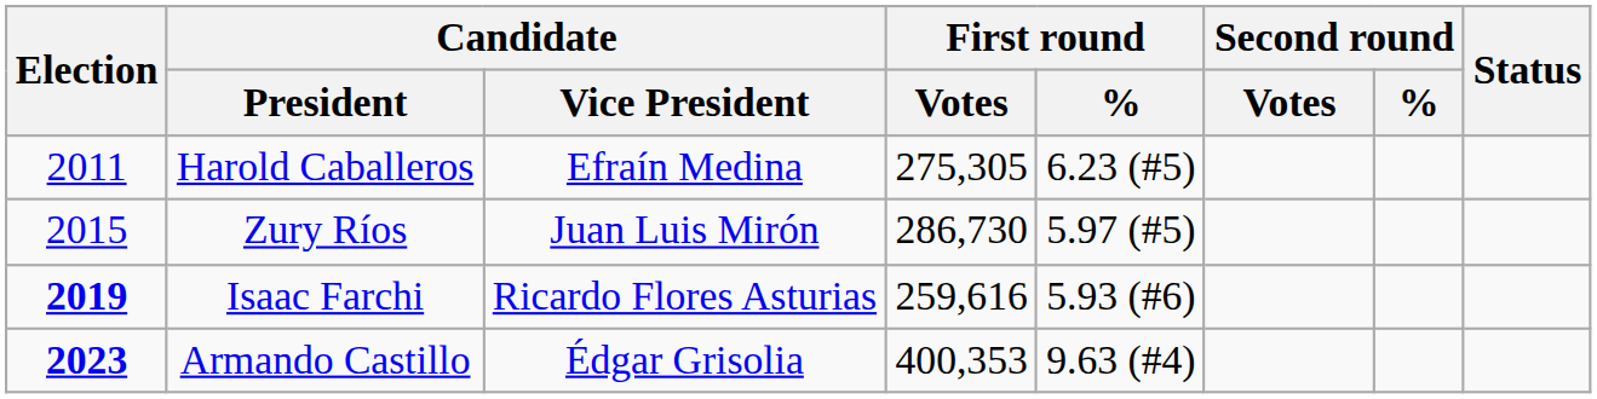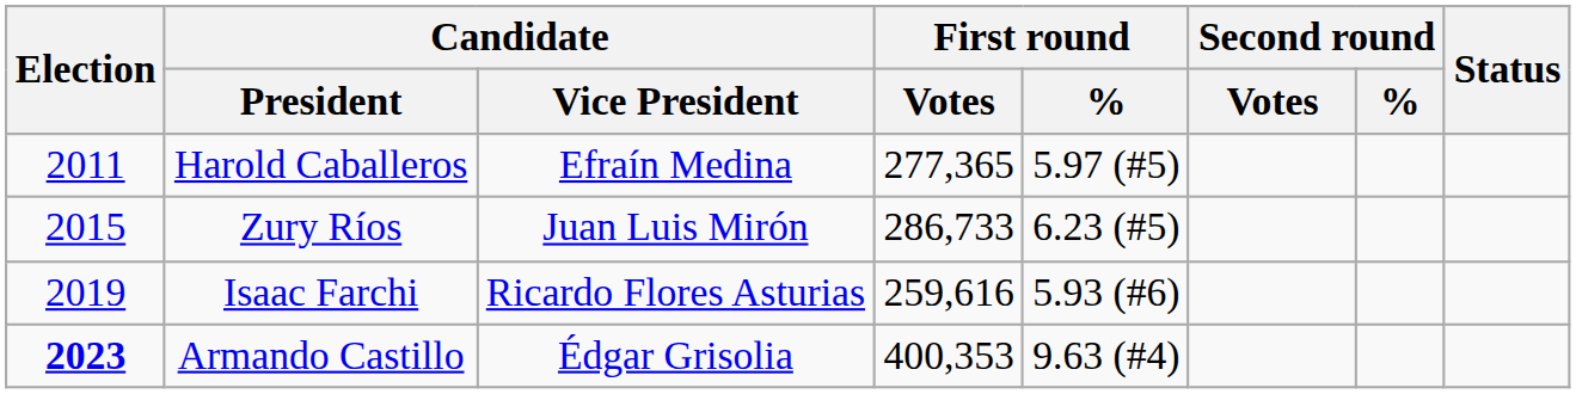Harold Caballeros | First round / Votes: 275,305 -> 277,365
Harold Caballeros | First round / %: 6.23 (#5) -> 5.97 (#5)
Zury Ríos | First round / Votes: 286,730 -> 286,733
Zury Ríos | First round / %: 5.97 (#5) -> 6.23 (#5)
Isaac Farchi | Election: bold -> normal
